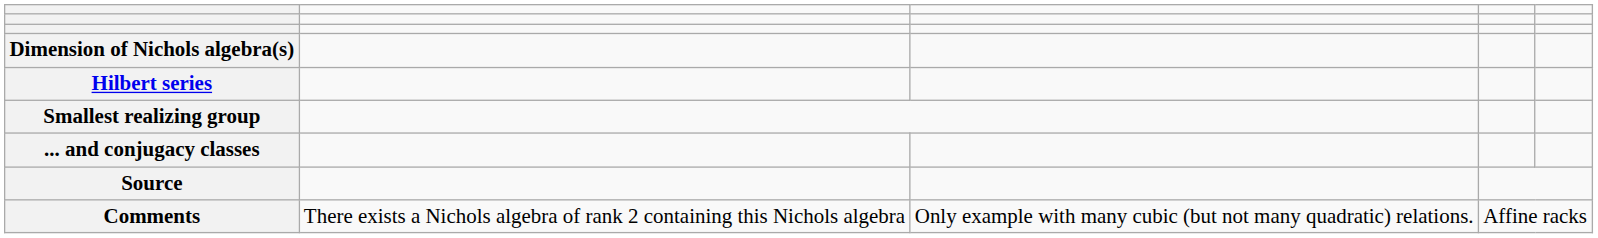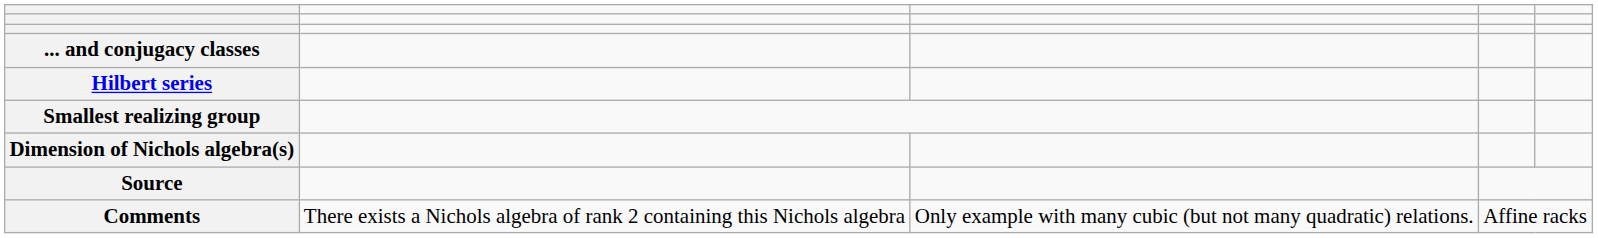rows swapped: Dimension of Nichols algebra(s) <-> ... and conjugacy classes
